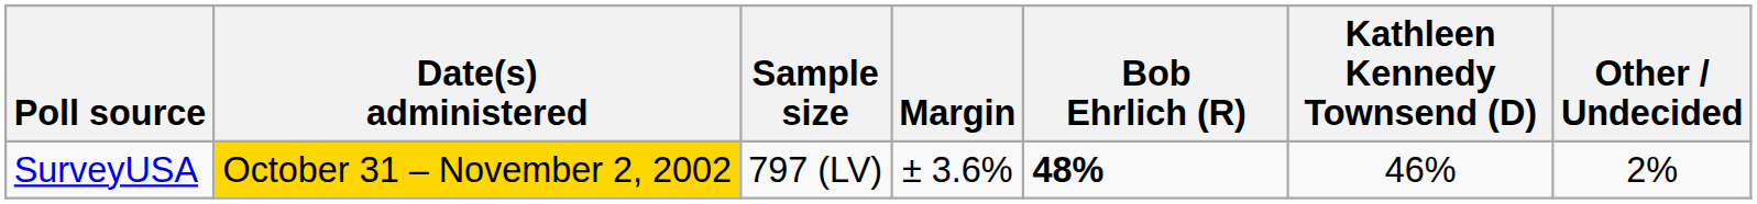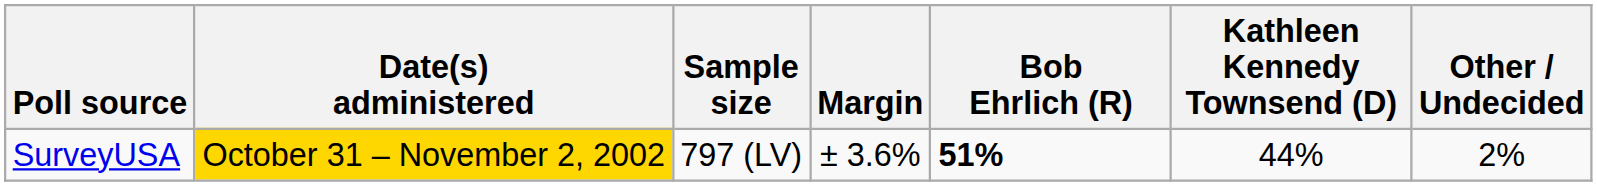SurveyUSA | Bob Ehrlich (R): 48% -> 51%
SurveyUSA | Kathleen Kennedy Townsend (D): 46% -> 44%
